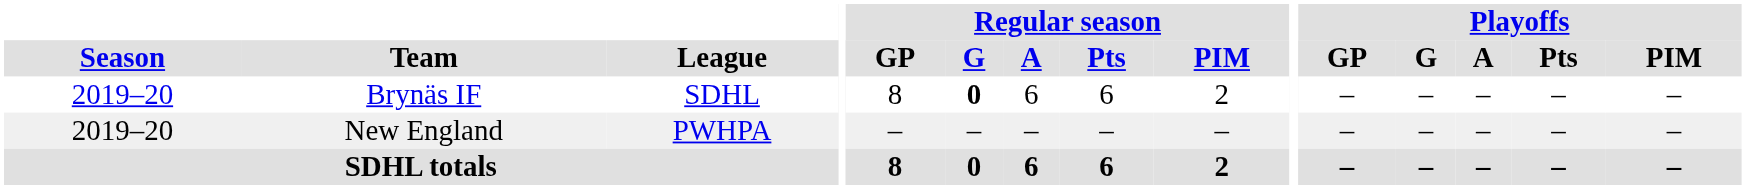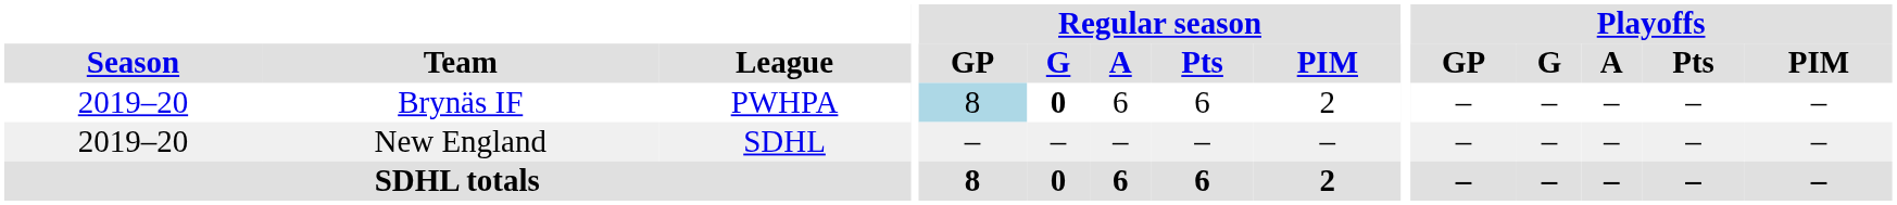Brynäs IF | League: SDHL -> PWHPA
Brynäs IF | Regular season / GP: no background -> lightblue background
New England | League: PWHPA -> SDHL
